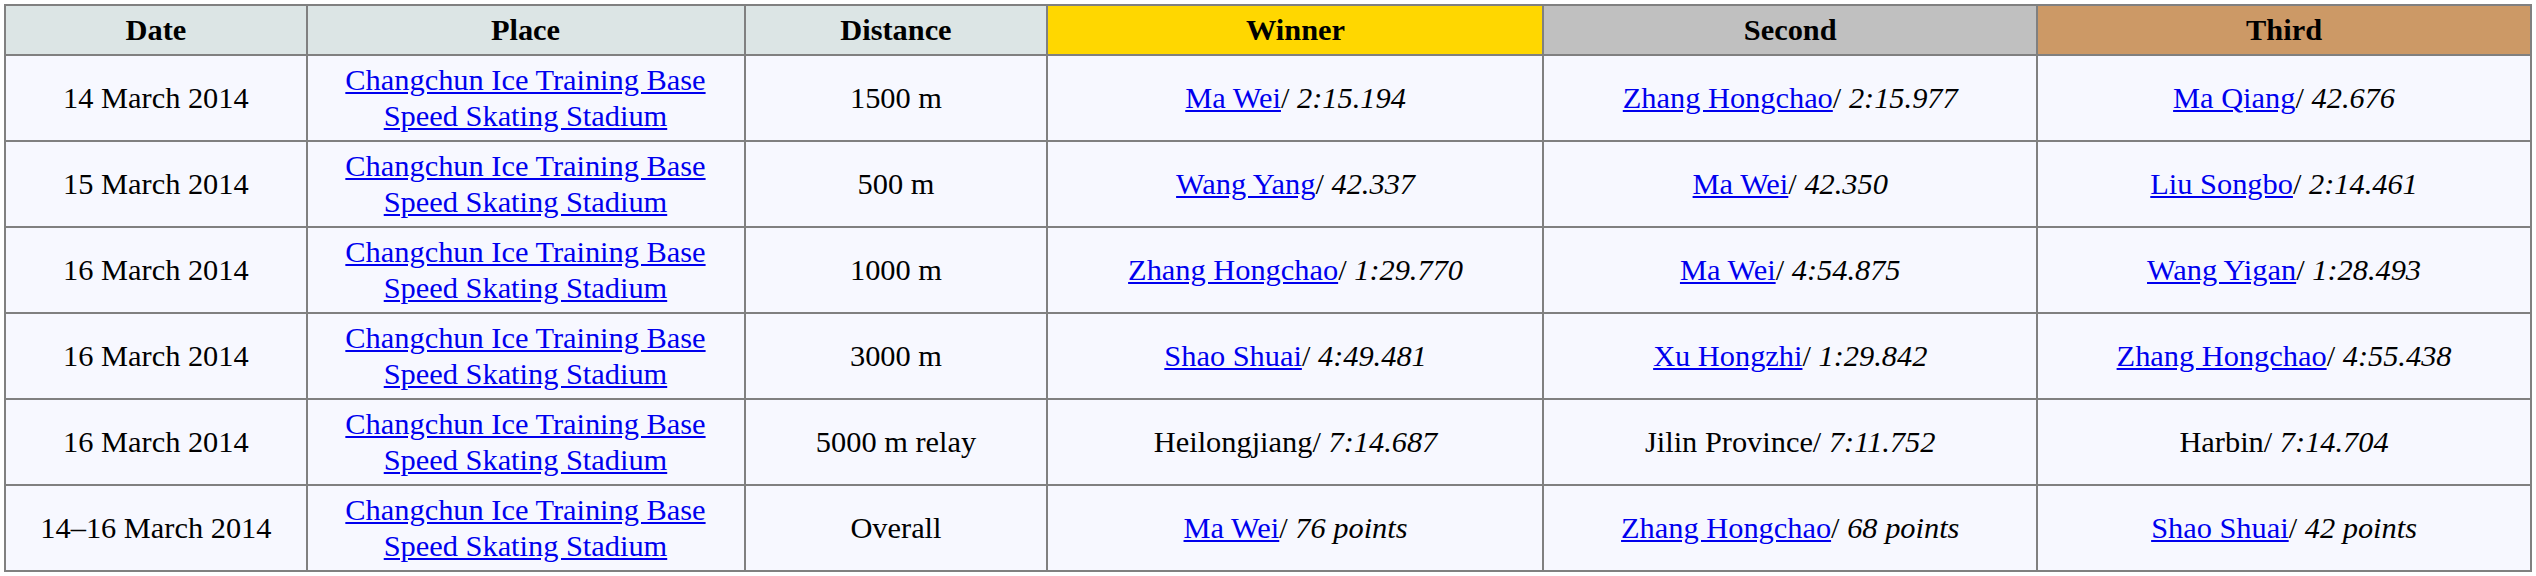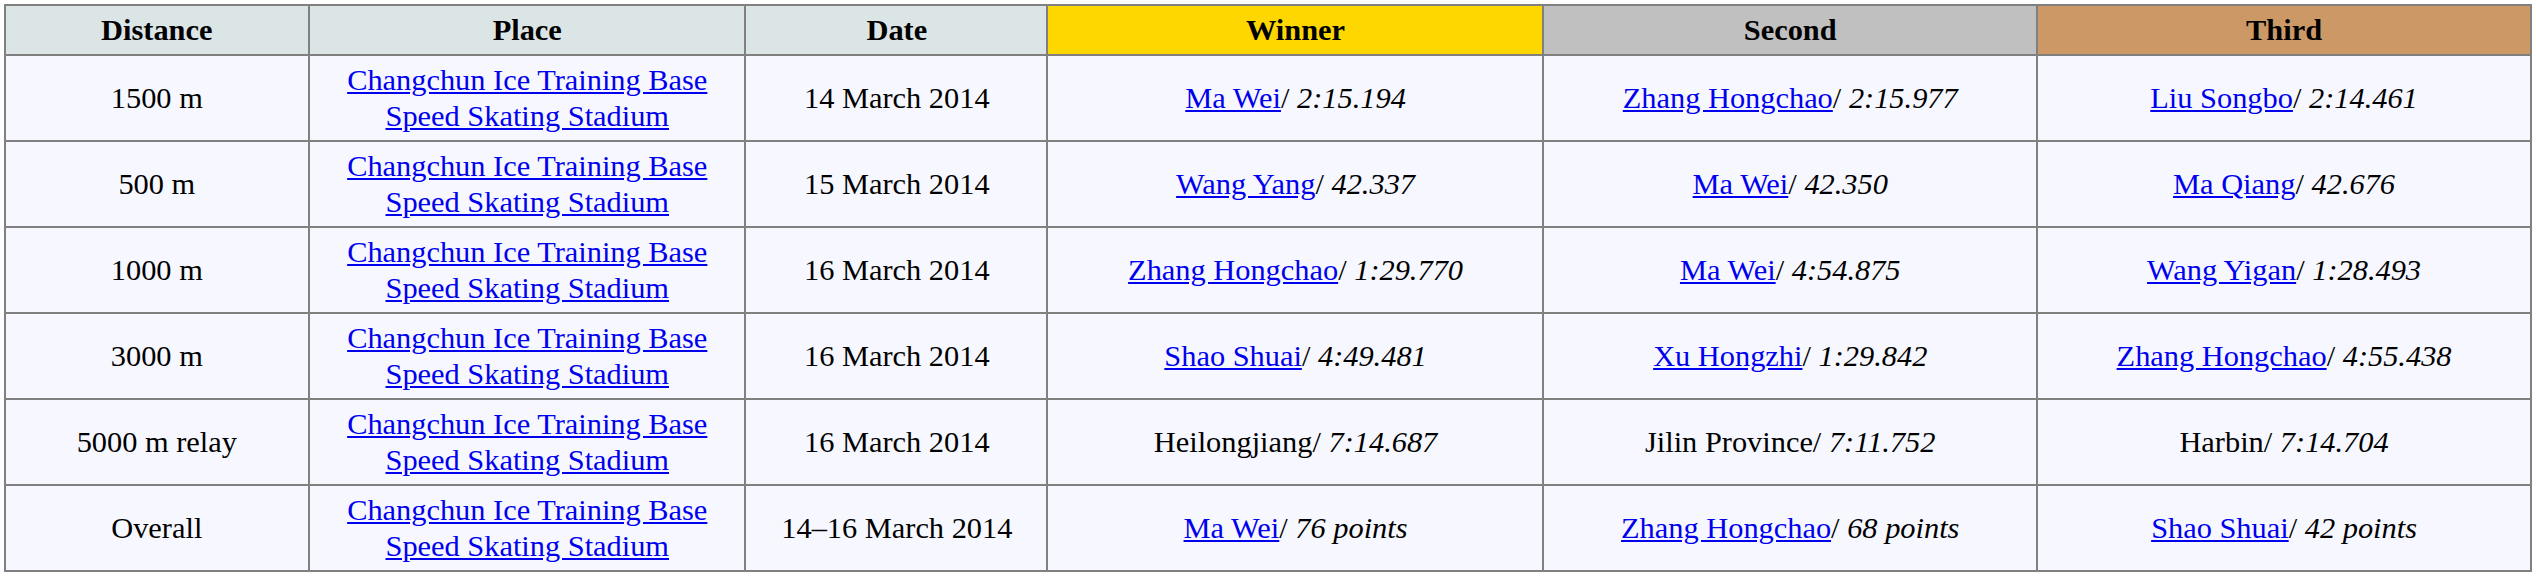columns swapped: Date <-> Distance
Ma Wei/ 2:15.194 | Third: Ma Qiang/ 42.676 -> Liu Songbo/ 2:14.461
Wang Yang/ 42.337 | Third: Liu Songbo/ 2:14.461 -> Ma Qiang/ 42.676
